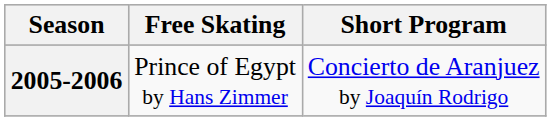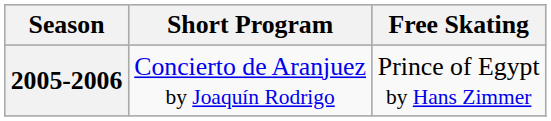columns swapped: Short Program <-> Free Skating
